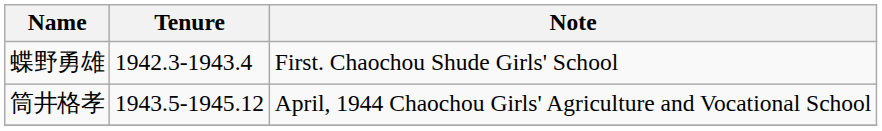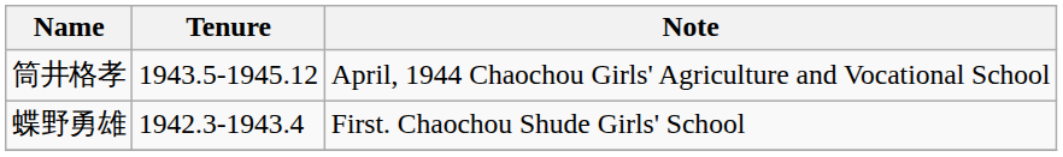rows swapped: 蝶野勇雄 <-> 筒井格孝
